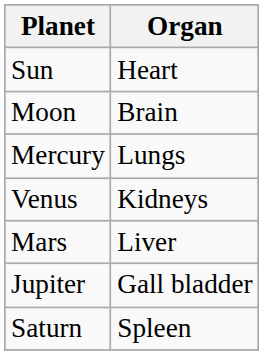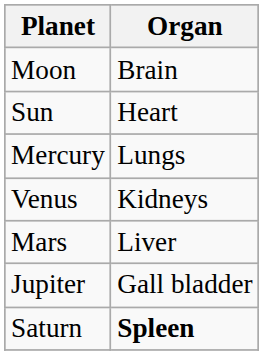rows swapped: Sun <-> Moon
Saturn | Organ: normal -> bold
